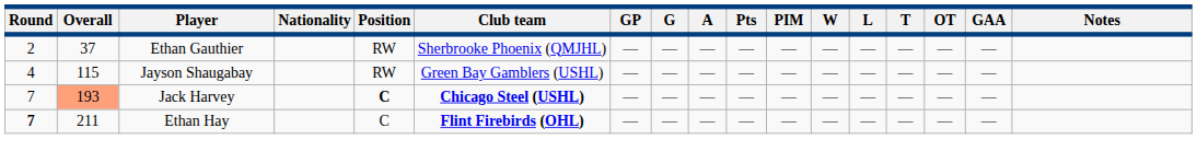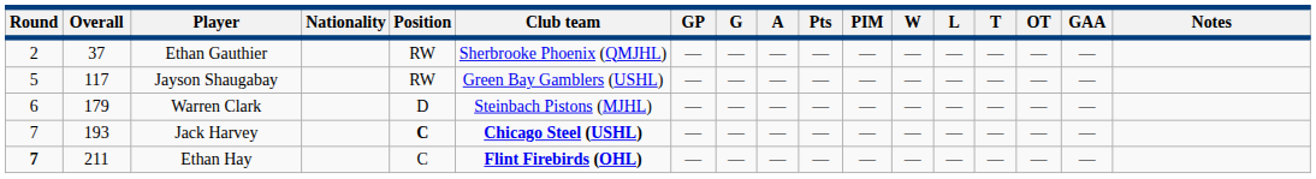Jayson Shaugabay | Round: 4 -> 5
Jayson Shaugabay | Overall: 115 -> 117
+ row: 6 | 179 | Warren Clark | D | Steinbach Pistons (MJHL) | — | — | — | — | — | — | — | — | — | —
Jack Harvey | Overall: lightsalmon background -> no background
